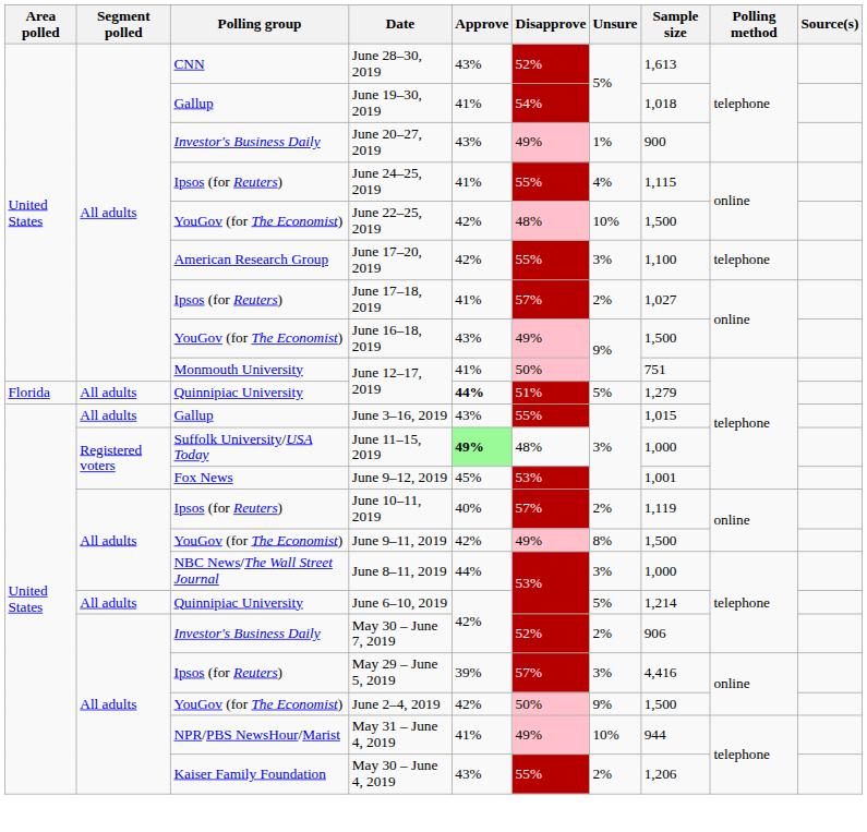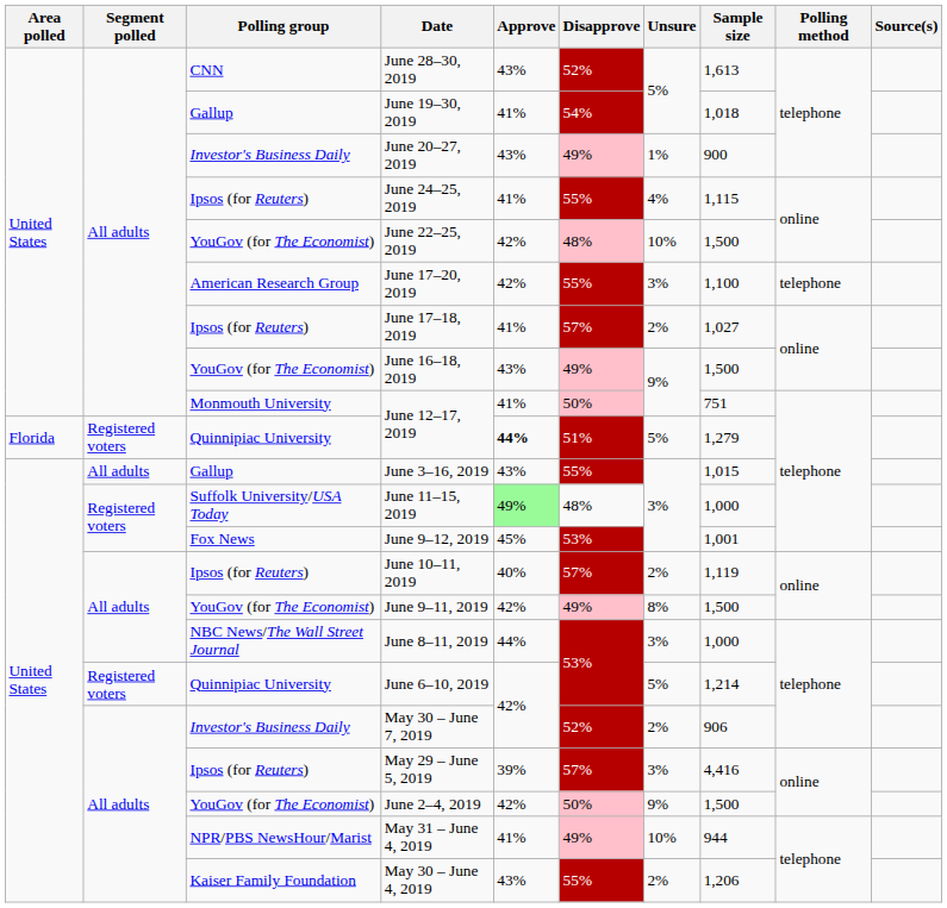Quinnipiac University / June 12–17, 2019 | Segment polled: All adults -> Registered voters
June 11–15, 2019 | Approve: bold -> normal
June 6–10, 2019 | Segment polled: All adults -> Registered voters
